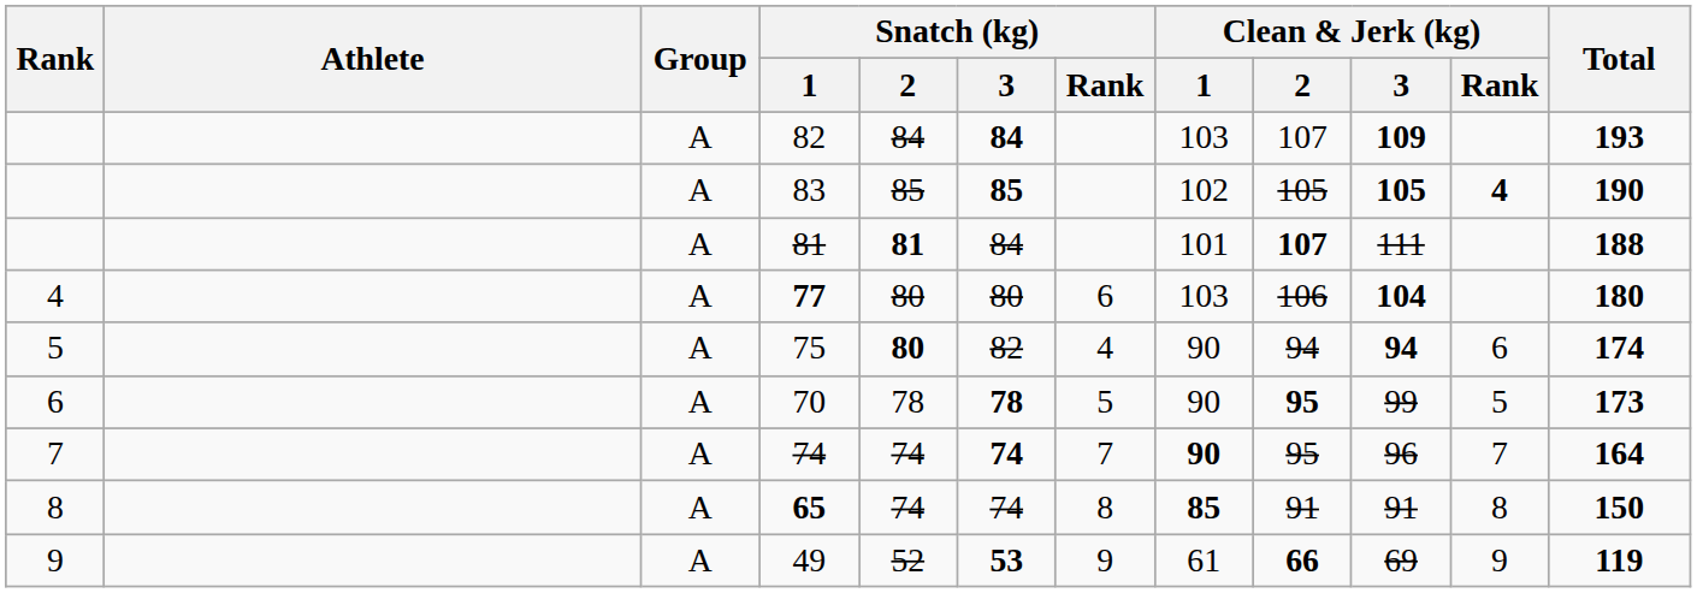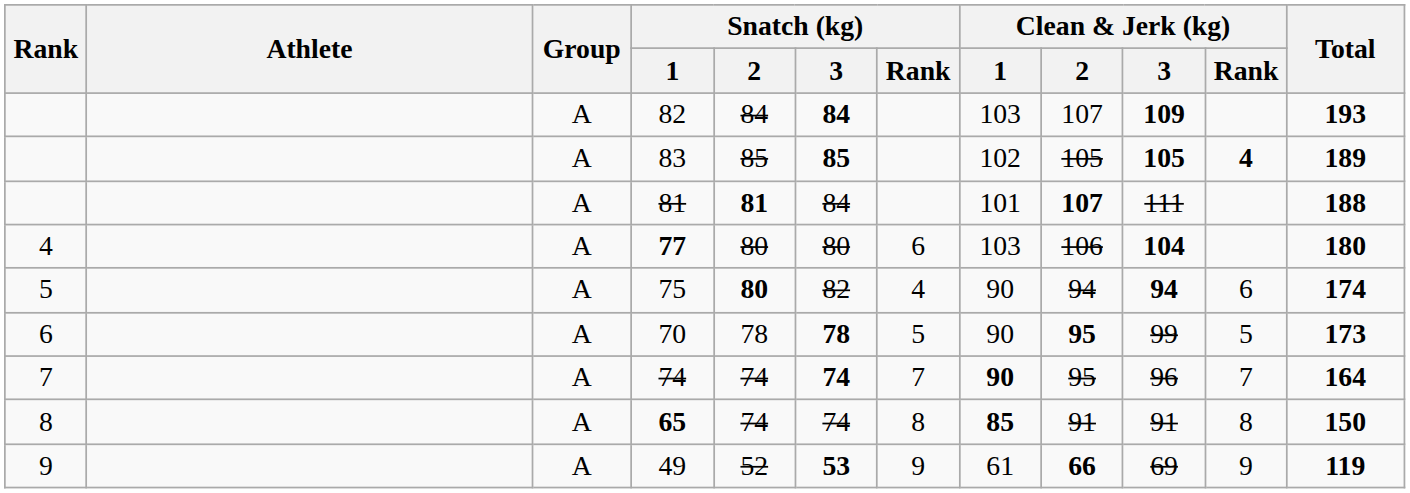83 | Total: 190 -> 189
